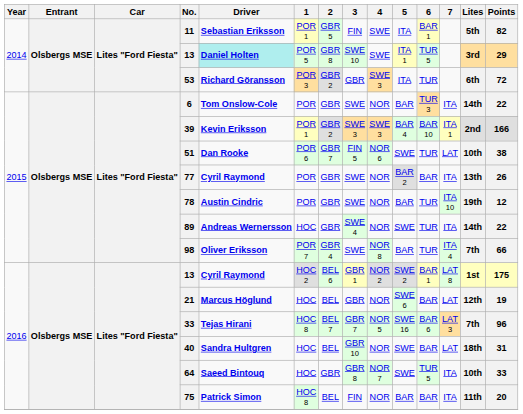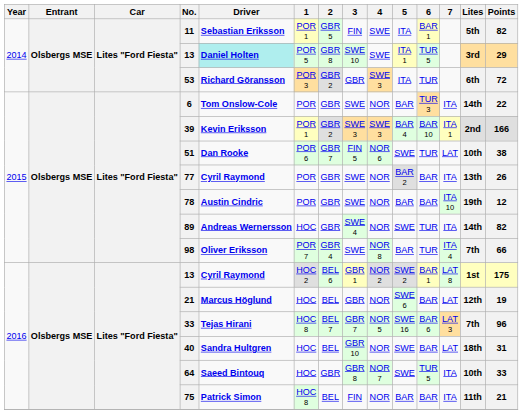78 | 6: TUR -> BAR
89 | Points: 22 -> 82
75 | Points: 20 -> 21
